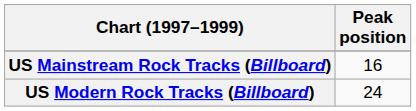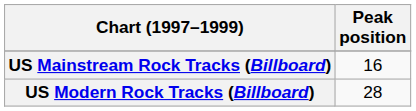US Modern Rock Tracks (Billboard) | Peak position: 24 -> 28
